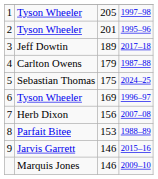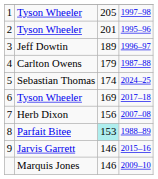3 | column 4: 2017–18 -> 1996–97
5 | column 3: 175 -> 174
6 | column 4: 1996–97 -> 2017–18
8 | column 3: no background -> paleturquoise background
